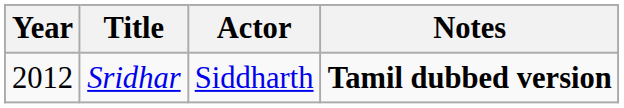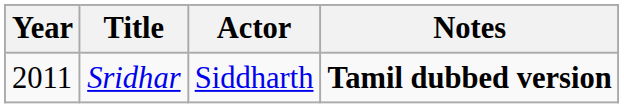Sridhar | Year: 2012 -> 2011
